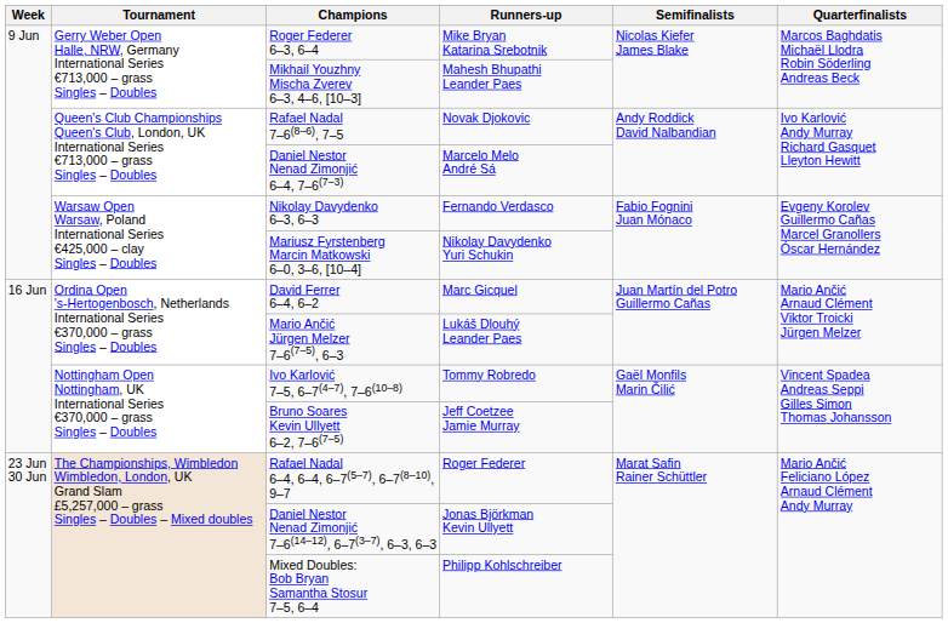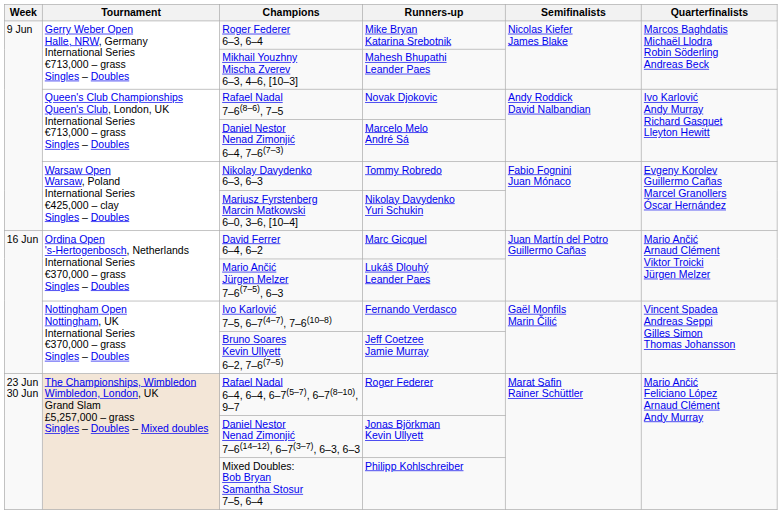Nikolay Davydenko 6–3, 6–3 | Runners-up: Fernando Verdasco -> Tommy Robredo
Ivo Karlović 7–5, 6–7(4–7), 7–6(10–8) | Runners-up: Tommy Robredo -> Fernando Verdasco
